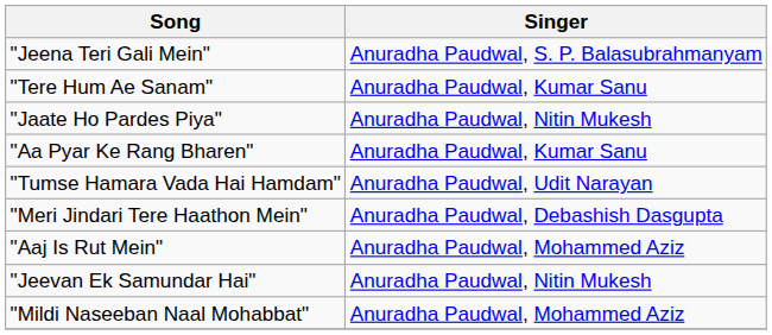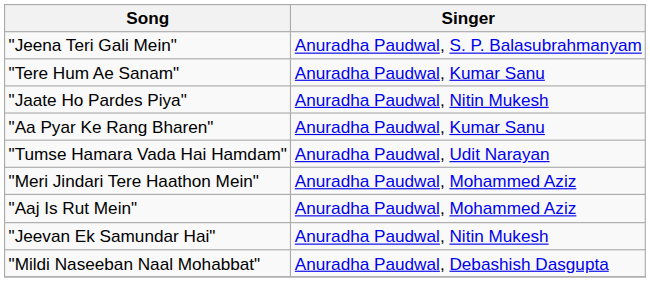"Meri Jindari Tere Haathon Mein" | Singer: Anuradha Paudwal, Debashish Dasgupta -> Anuradha Paudwal, Mohammed Aziz
"Mildi Naseeban Naal Mohabbat" | Singer: Anuradha Paudwal, Mohammed Aziz -> Anuradha Paudwal, Debashish Dasgupta
